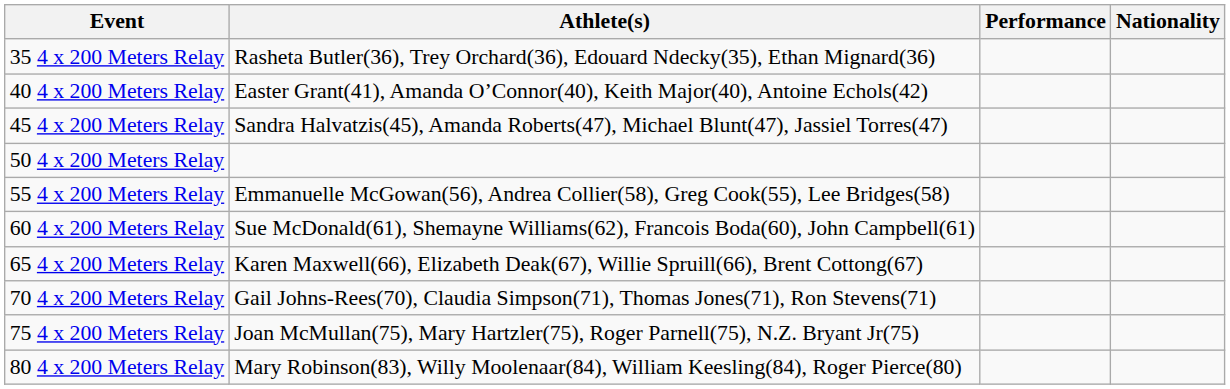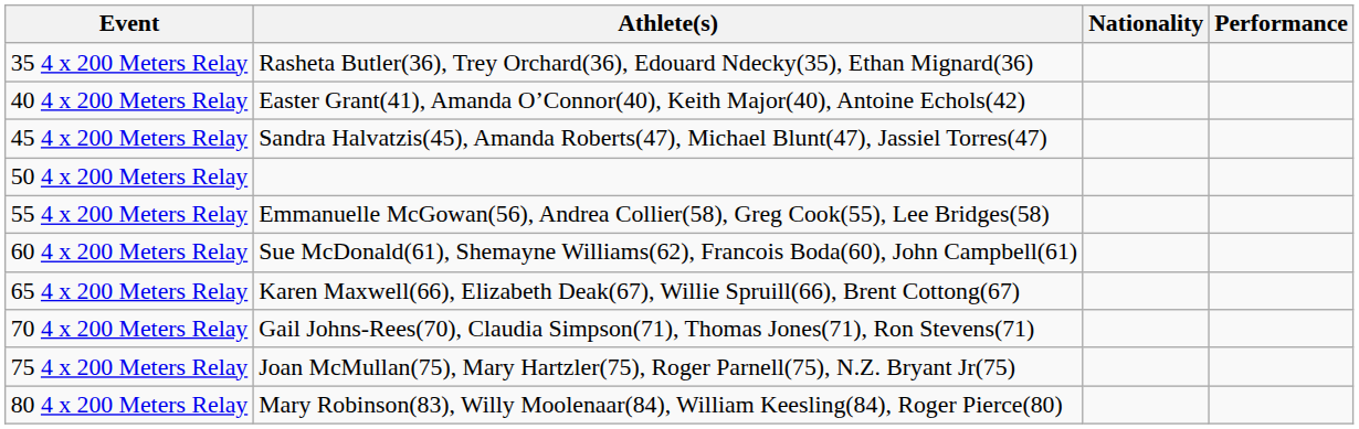columns swapped: Nationality <-> Performance
